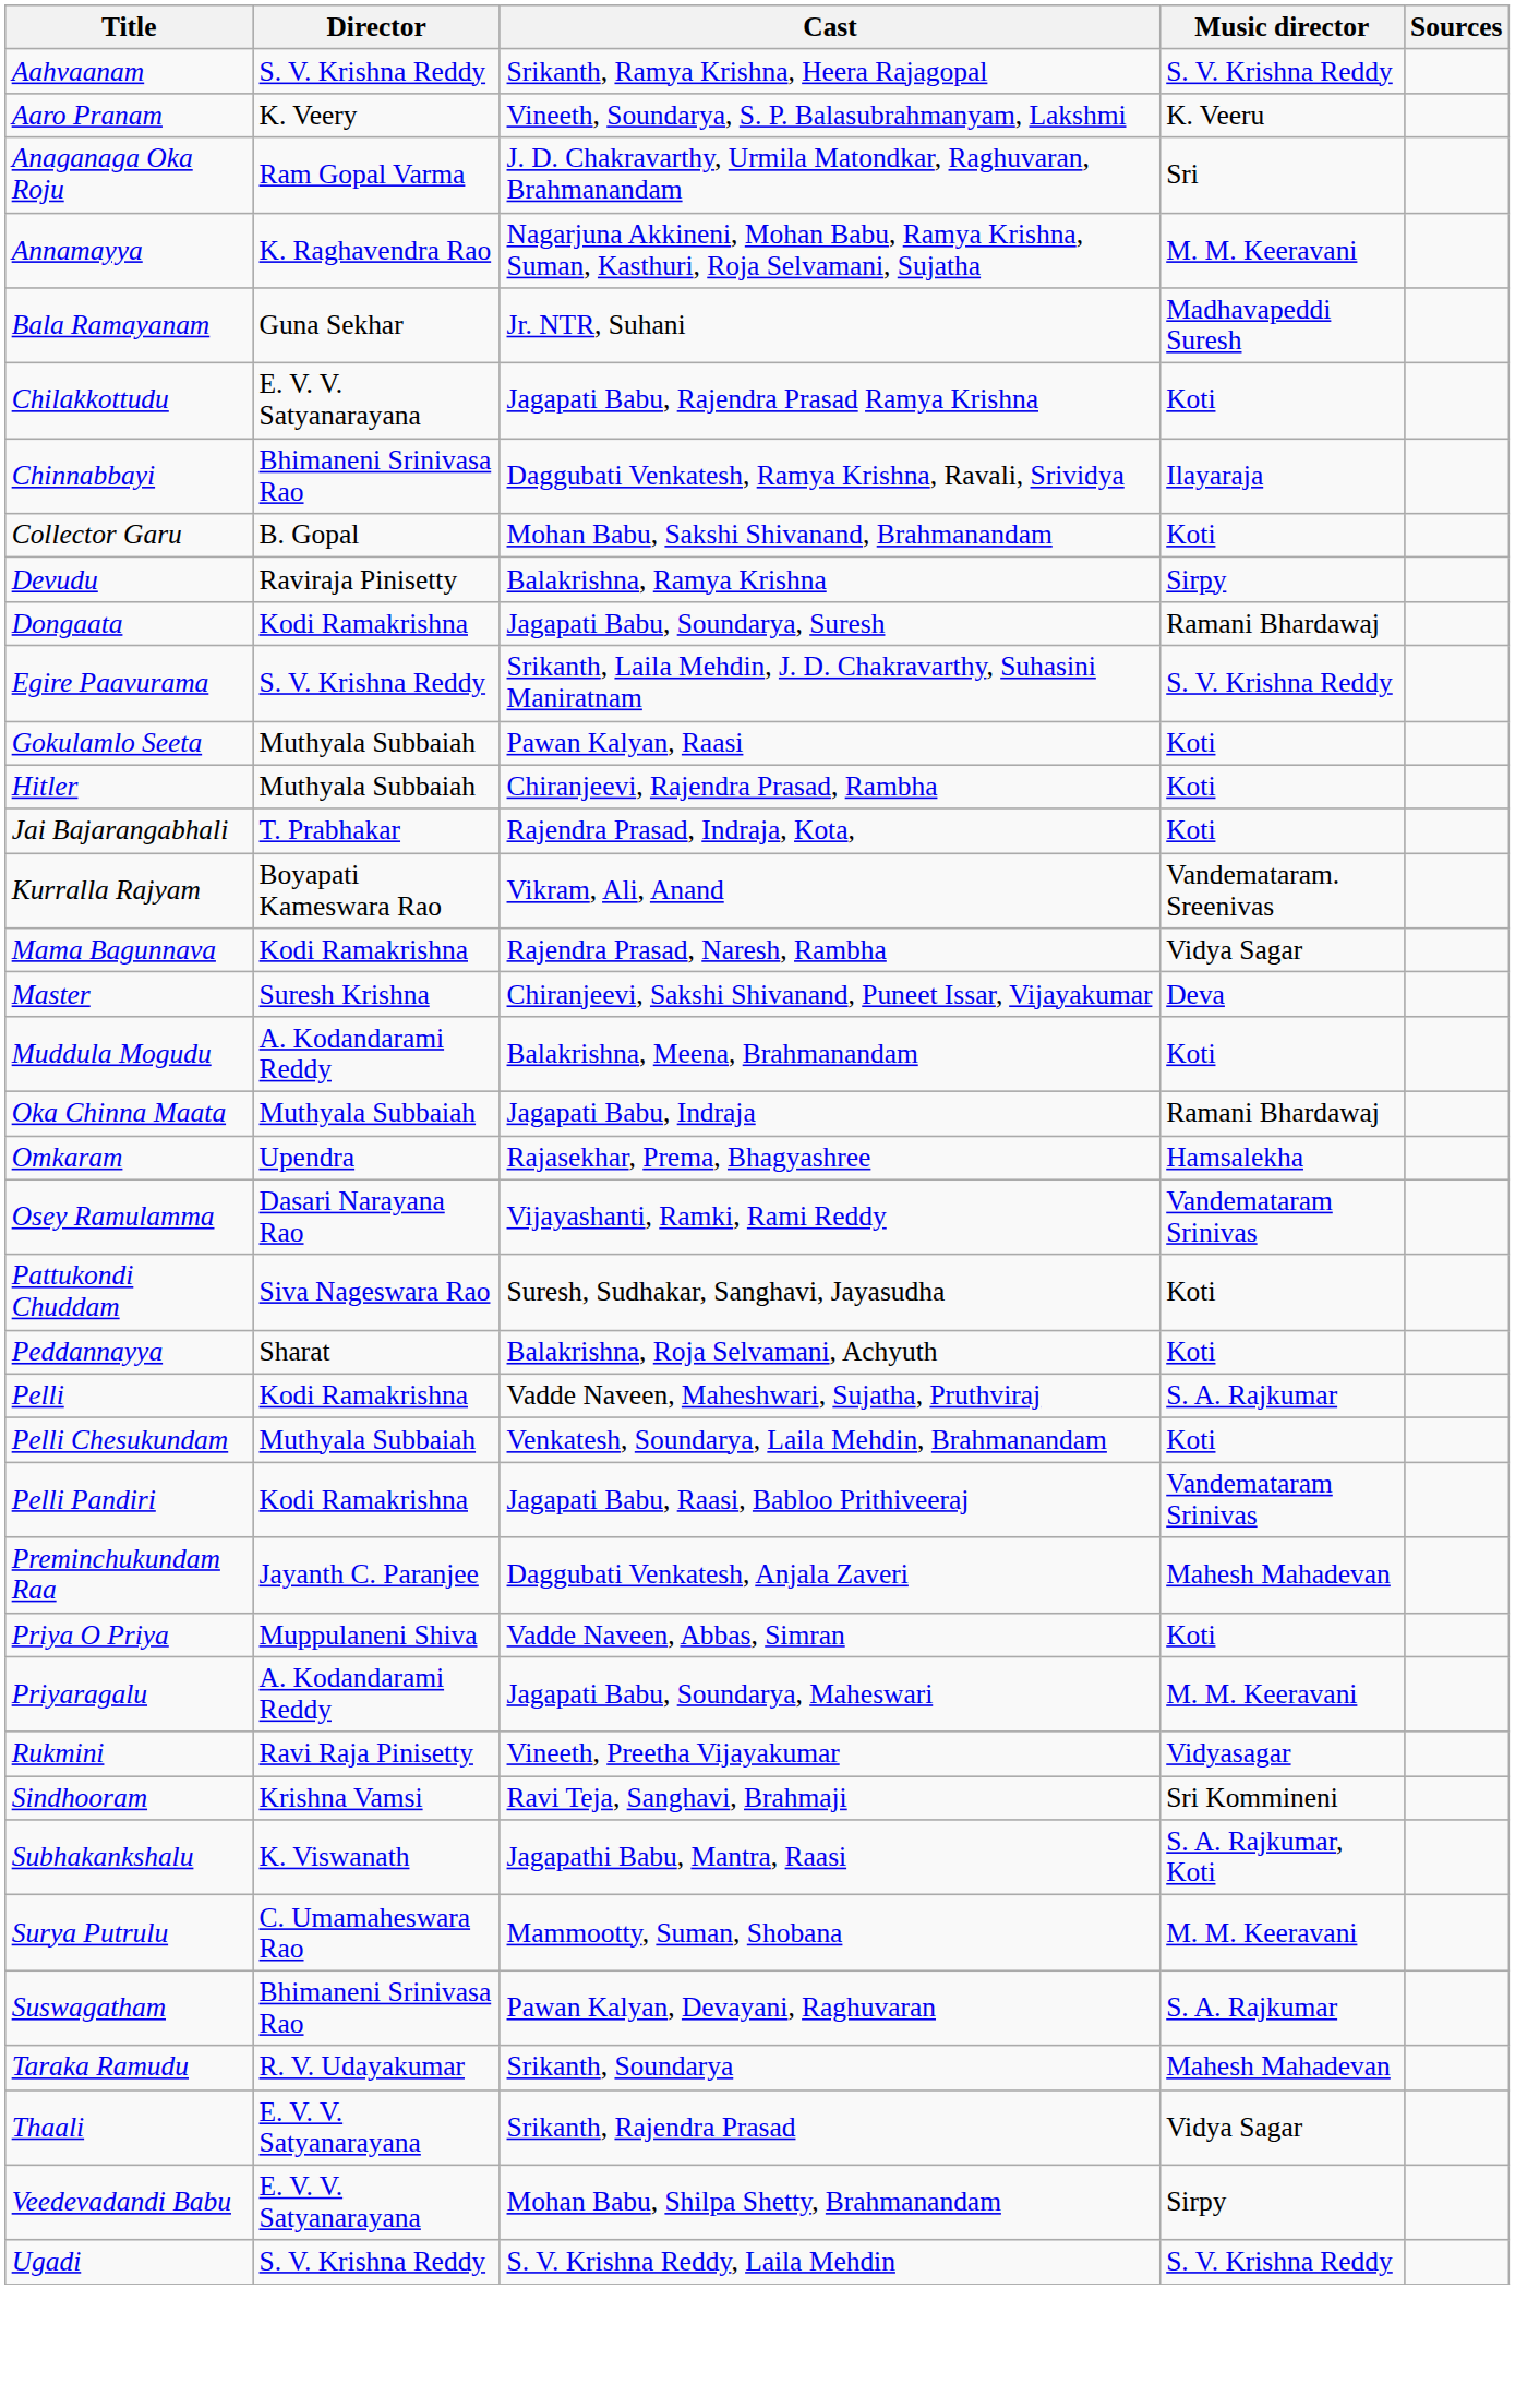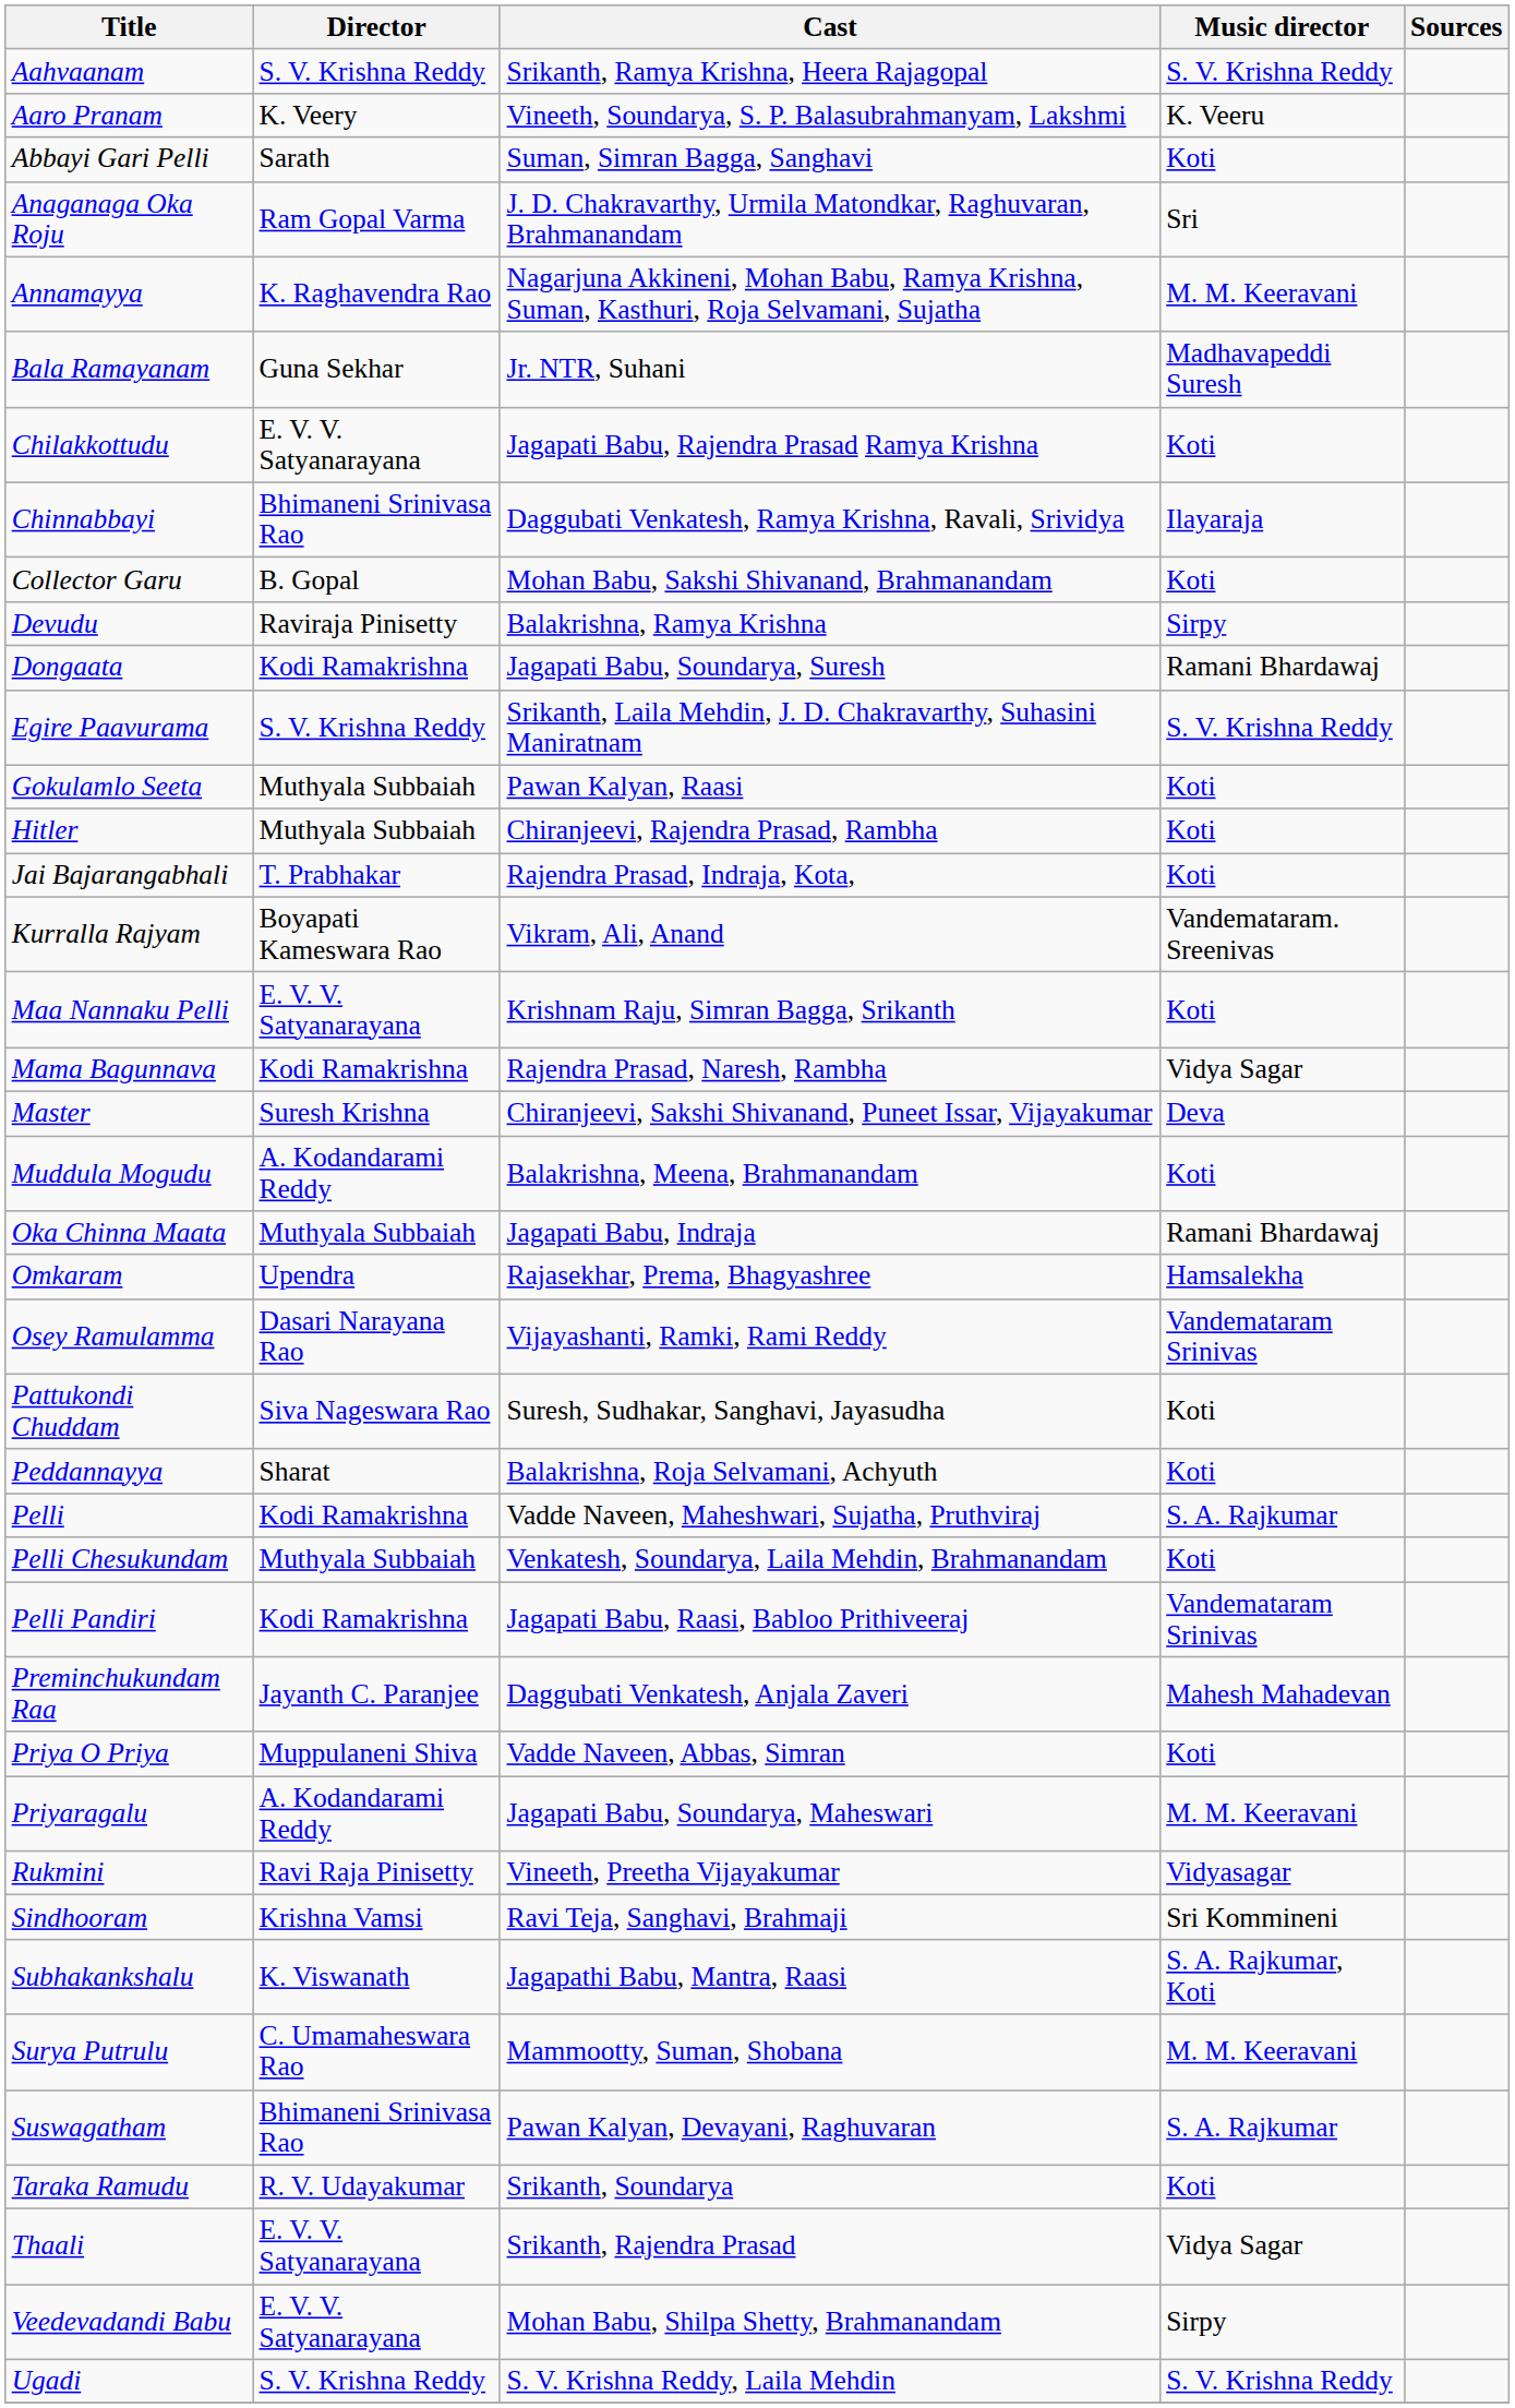+ row: Abbayi Gari Pelli | Sarath | Suman, Simran Bagga, Sanghavi | Koti
+ row: Maa Nannaku Pelli | E. V. V. Satyanarayana | Krishnam Raju, Simran Bagga, Srikanth | Koti
Taraka Ramudu | Music director: Mahesh Mahadevan -> Koti
